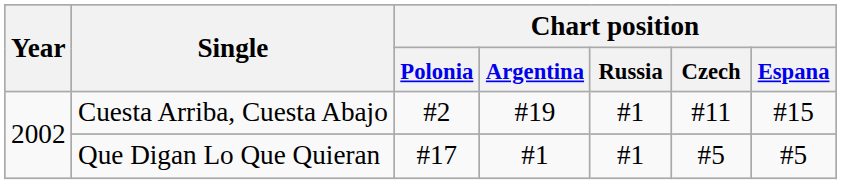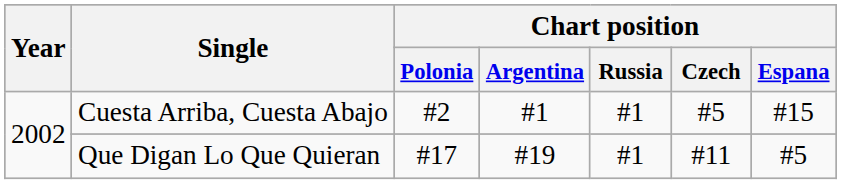Cuesta Arriba, Cuesta Abajo | Chart position / Argentina: #19 -> #1
Cuesta Arriba, Cuesta Abajo | Chart position / Czech: #11 -> #5
Que Digan Lo Que Quieran | Chart position / Argentina: #1 -> #19
Que Digan Lo Que Quieran | Chart position / Czech: #5 -> #11
